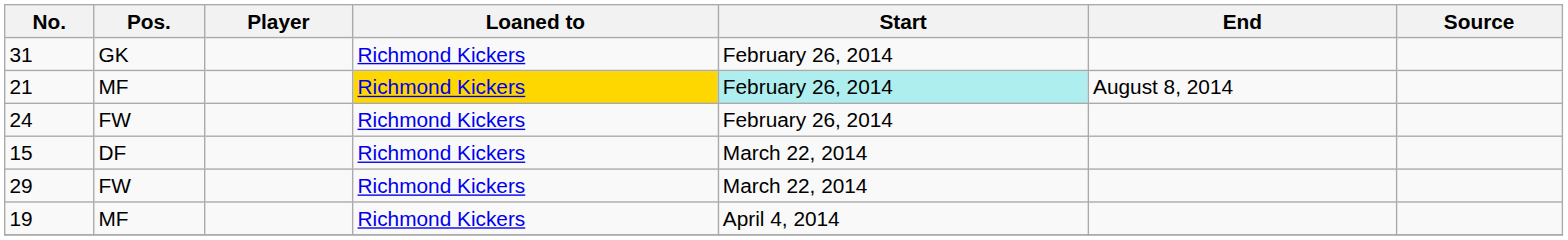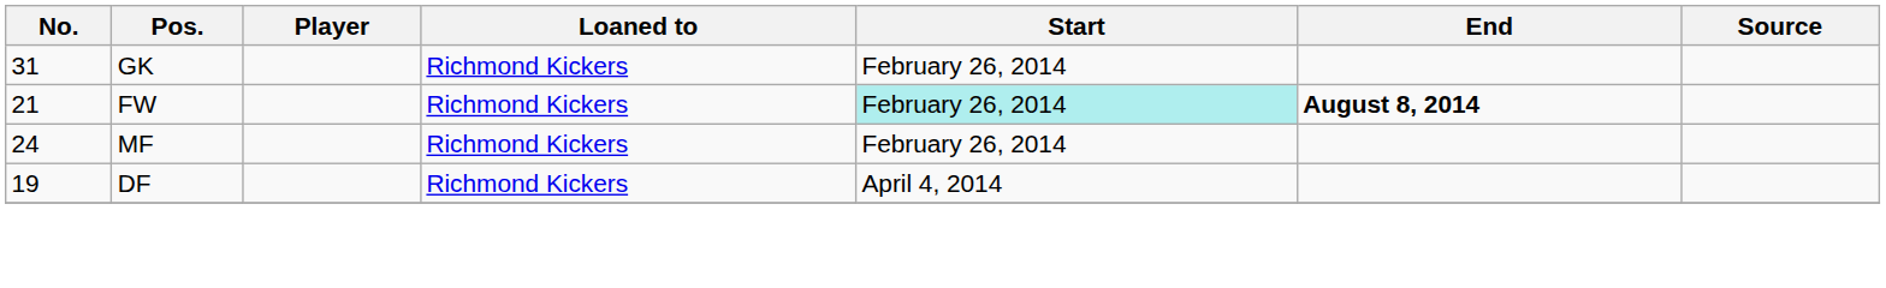21 | Pos.: MF -> FW
21 | Loaned to: gold background -> no background
21 | End: normal -> bold
24 | Pos.: FW -> MF
- row: 15 | DF | Richmond Kickers | March 22, 2014
- row: 29 | FW | Richmond Kickers | March 22, 2014
19 | Pos.: MF -> DF
